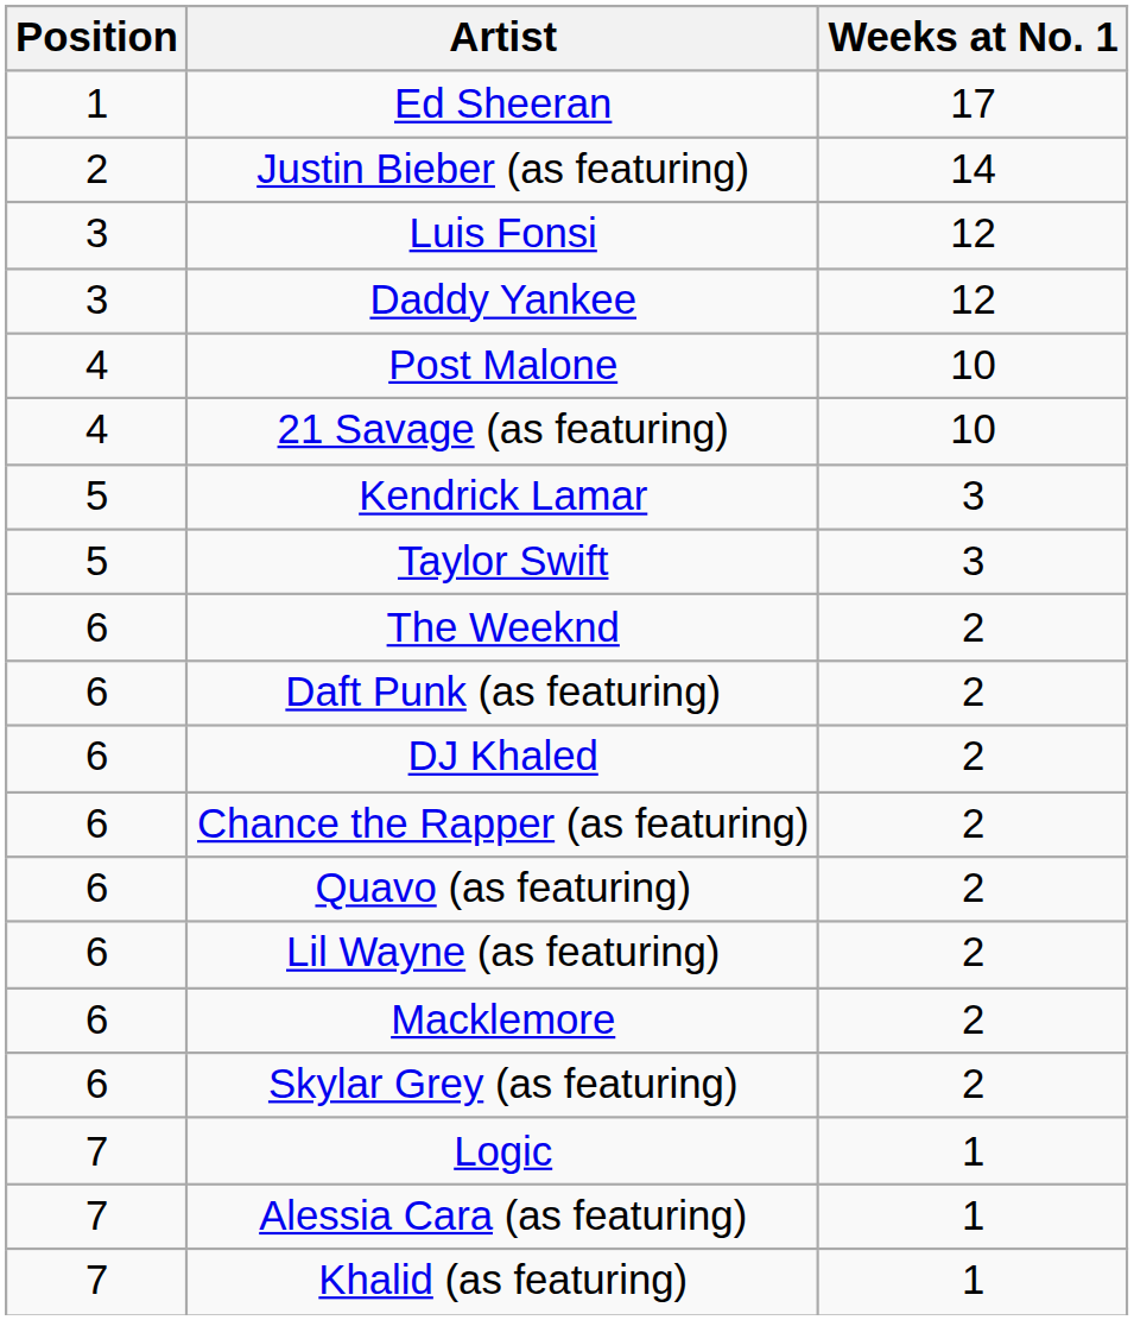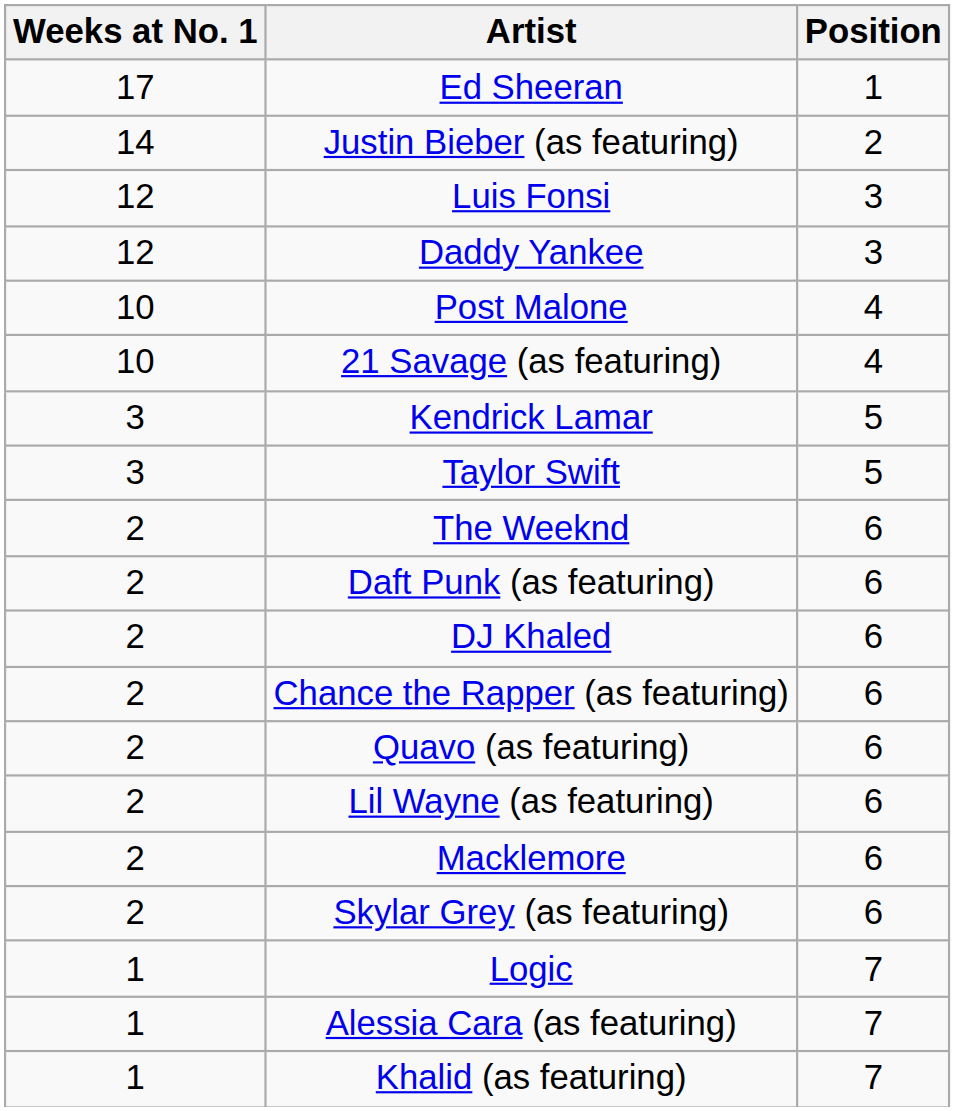columns swapped: Position <-> Weeks at No. 1
